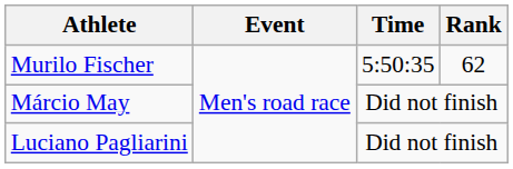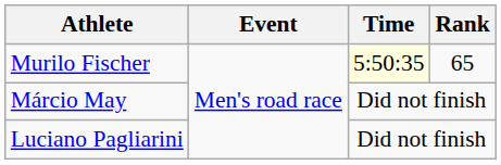Murilo Fischer | Time: no background -> lightyellow background
Murilo Fischer | Rank: 62 -> 65
